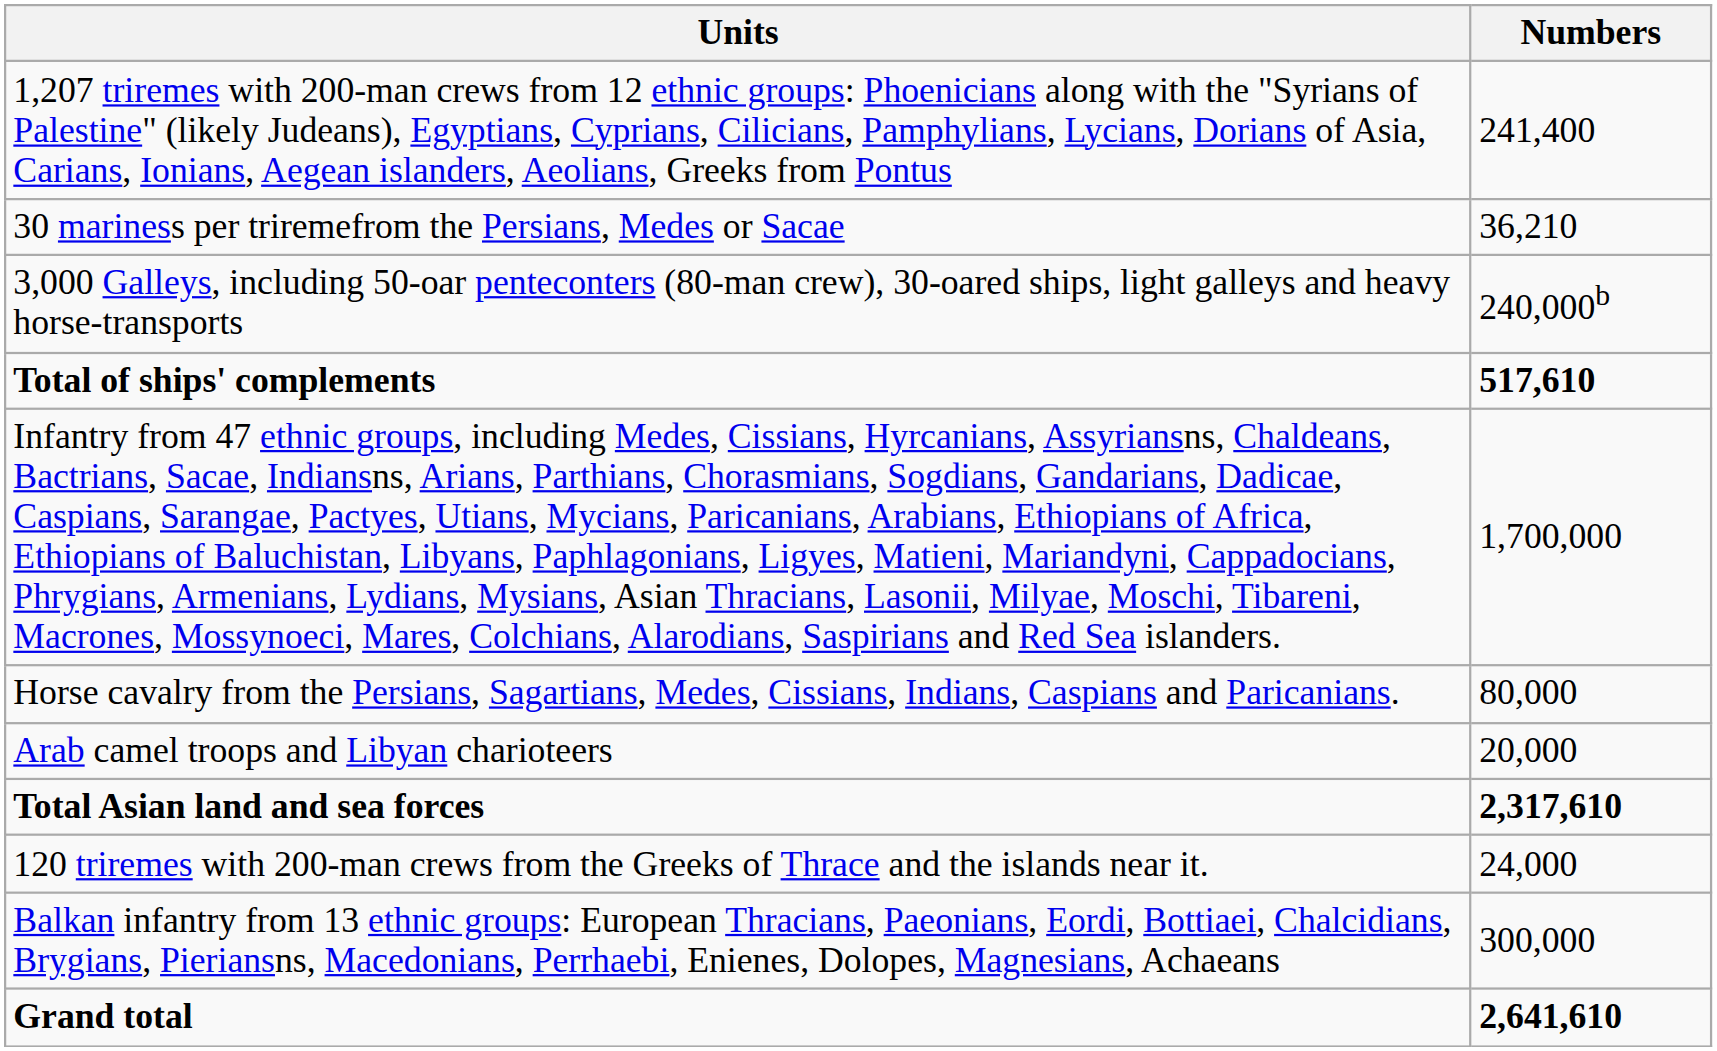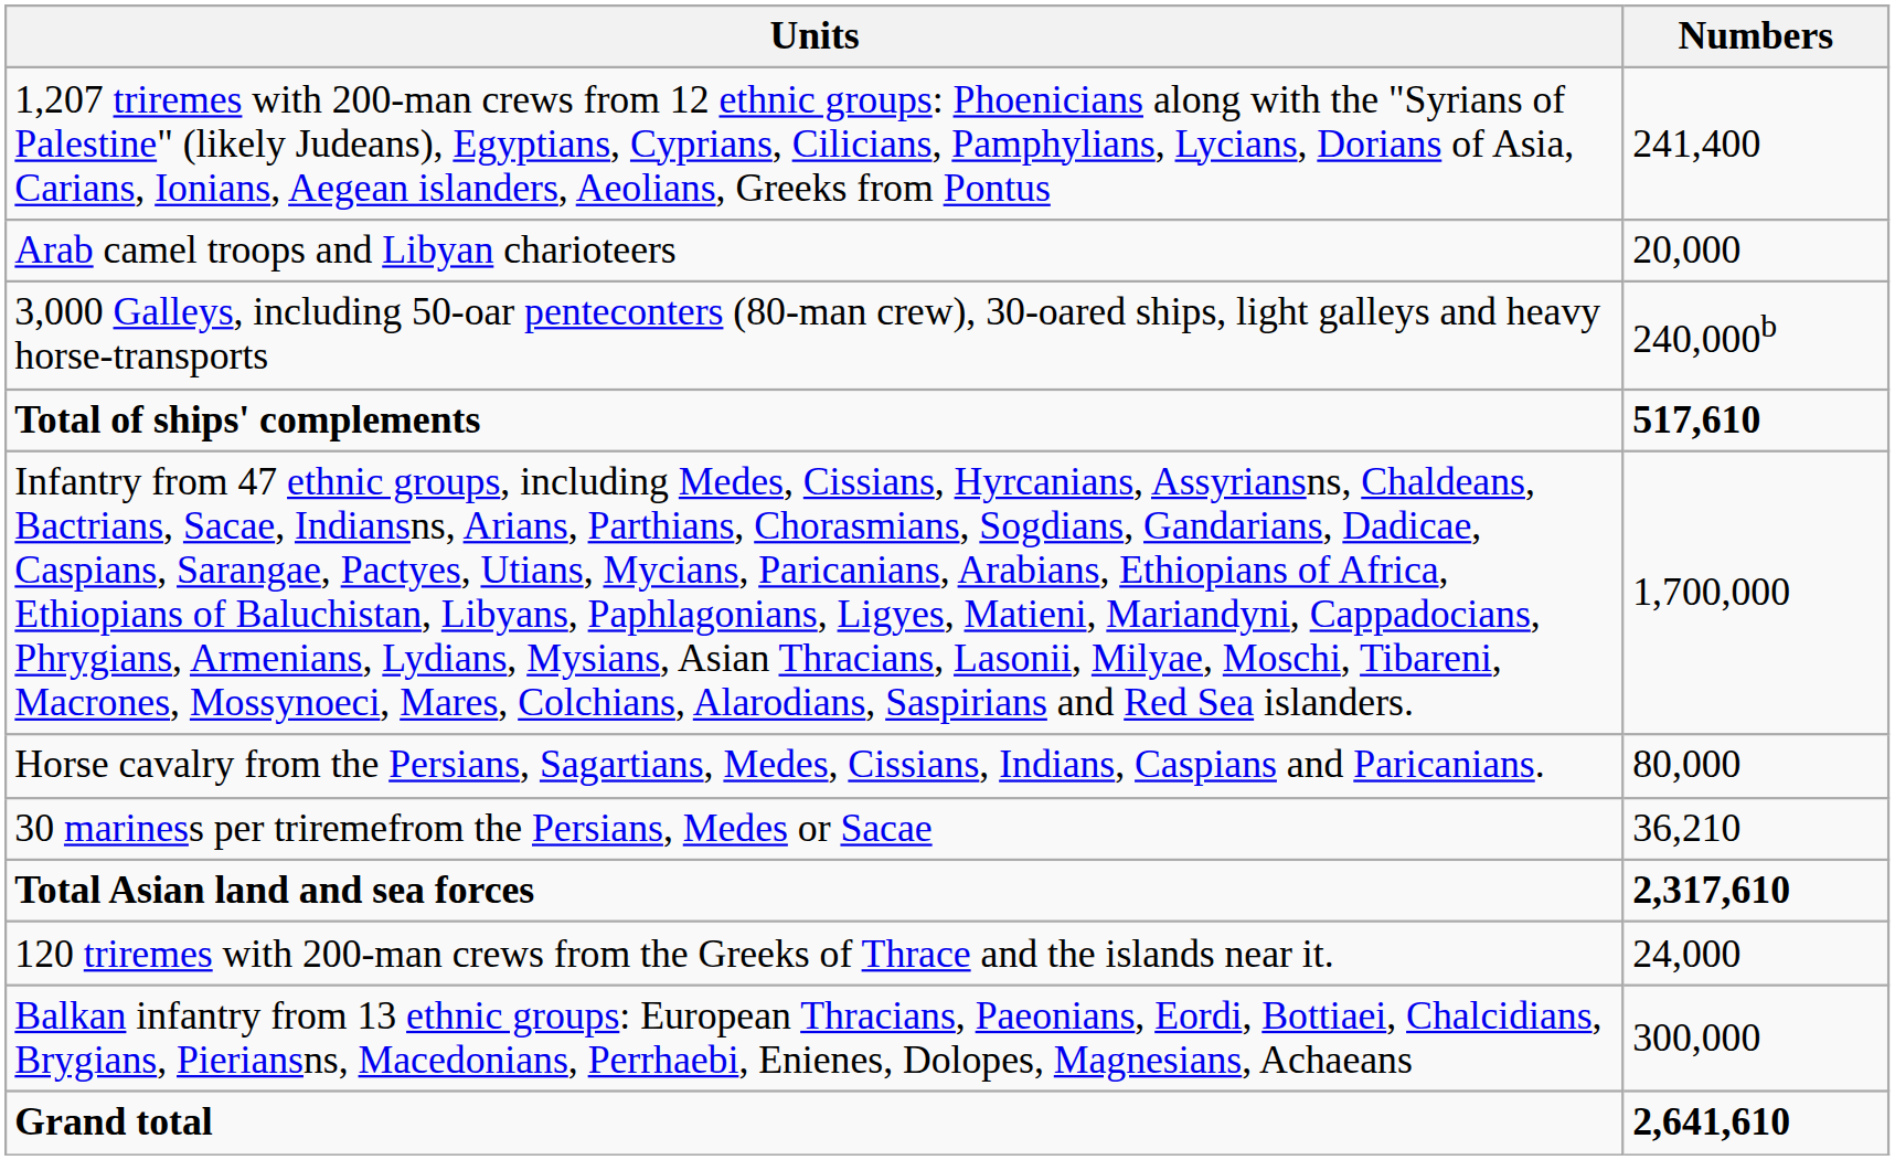rows swapped: 30 mariness per triremefrom the Persians, Medes or Sacae <-> Arab camel troops and Libyan charioteers
